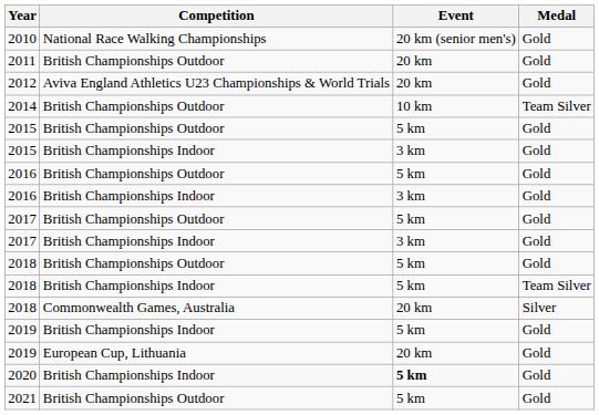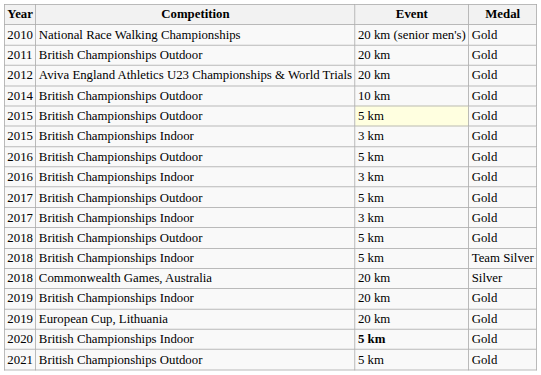2014 | Medal: Team Silver -> Gold
2015 / British Championships Outdoor | Event: no background -> lightyellow background
2019 / British Championships Indoor | Event: 5 km -> 20 km
